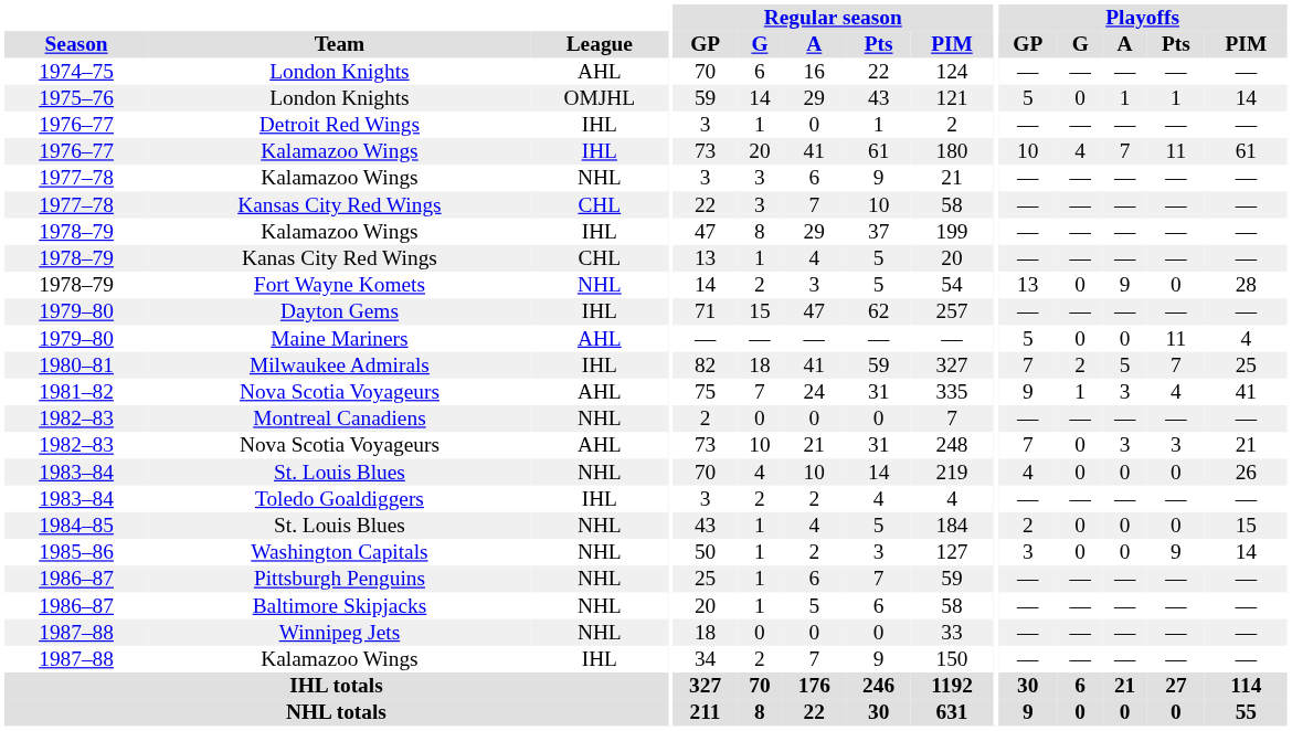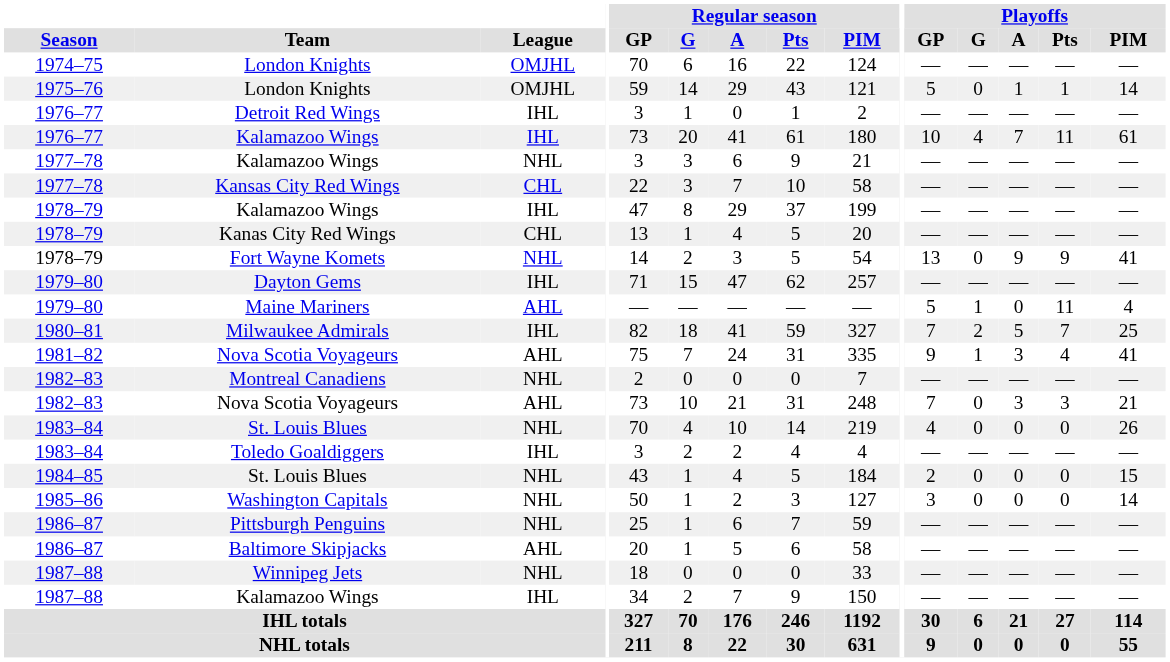1974–75 / London Knights | League: AHL -> OMJHL
Fort Wayne Komets | Playoffs / Pts: 0 -> 9
Fort Wayne Komets | Playoffs / PIM: 28 -> 41
Maine Mariners | Playoffs / G: 0 -> 1
Washington Capitals | Playoffs / Pts: 9 -> 0
Baltimore Skipjacks | League: NHL -> AHL
